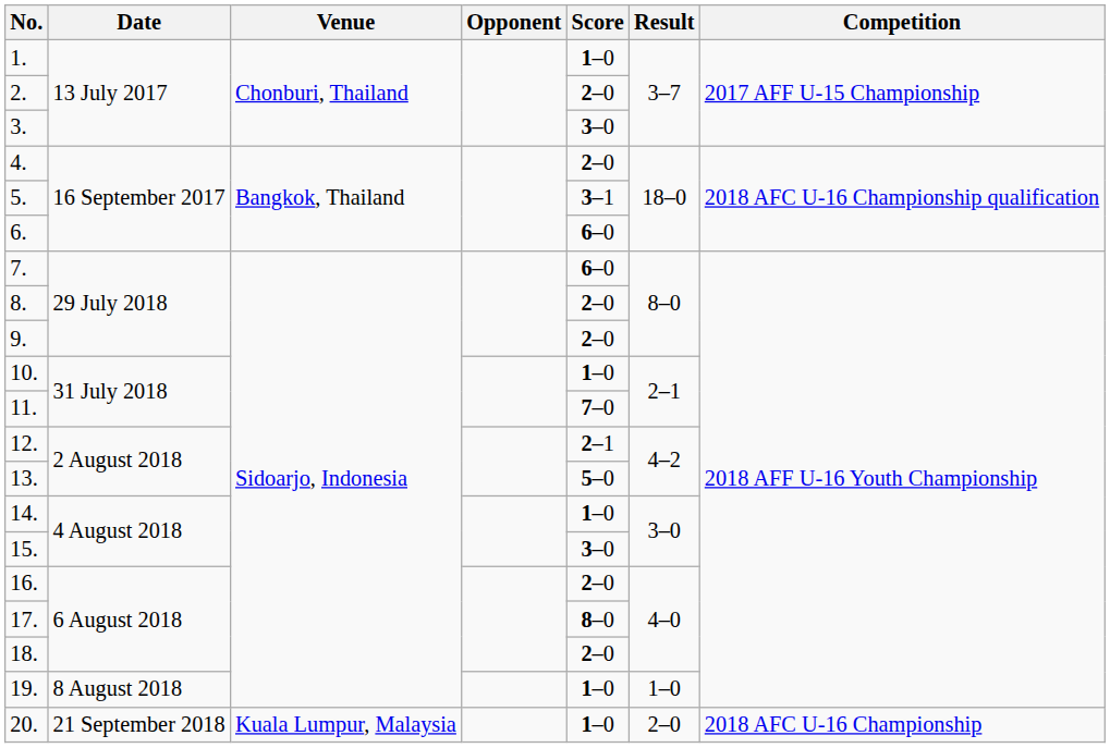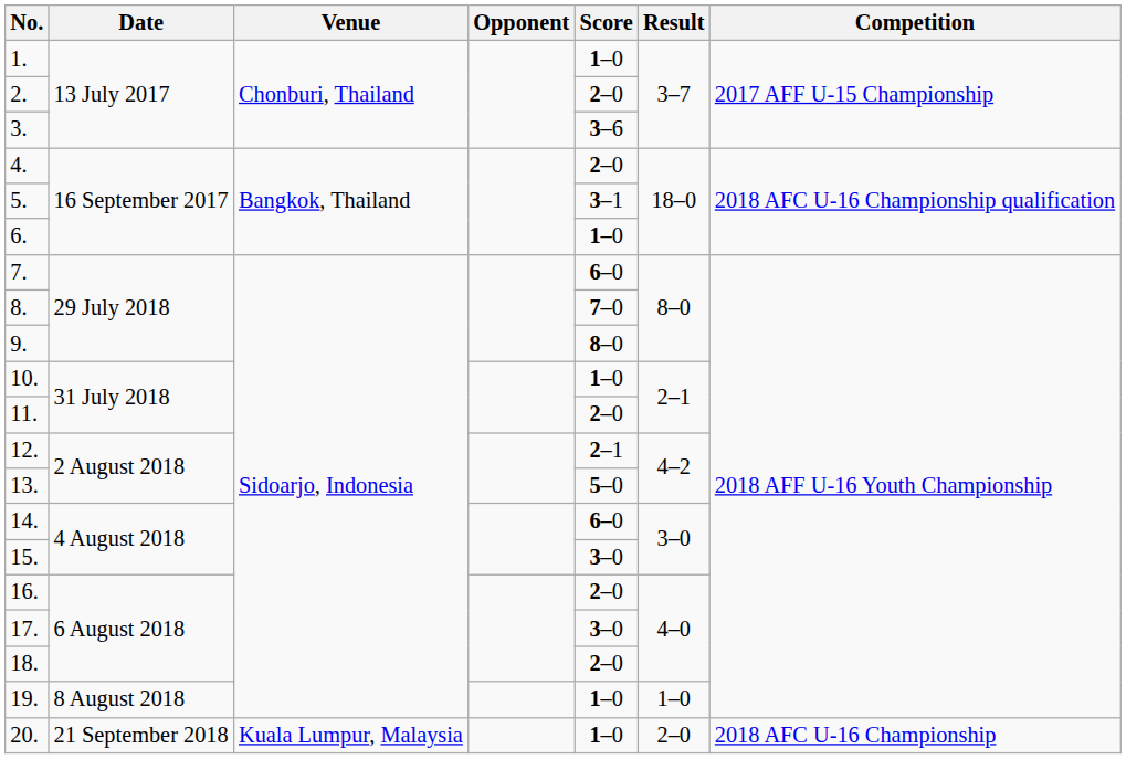3. | Score: 3–0 -> 3–6
6. | Score: 6–0 -> 1–0
8. | Score: 2–0 -> 7–0
9. | Score: 2–0 -> 8–0
11. | Score: 7–0 -> 2–0
14. | Score: 1–0 -> 6–0
17. | Score: 8–0 -> 3–0
